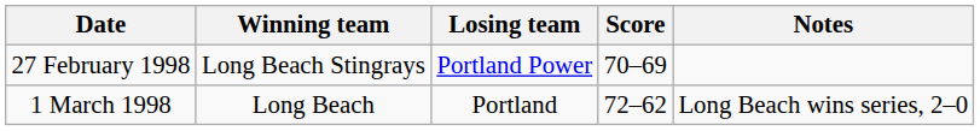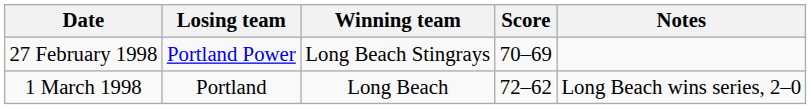columns swapped: Winning team <-> Losing team
